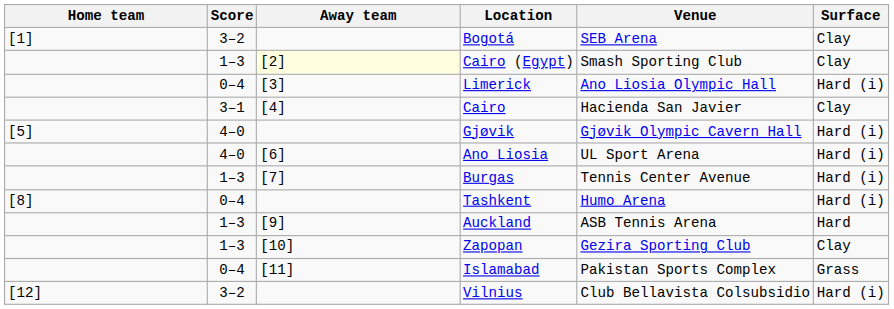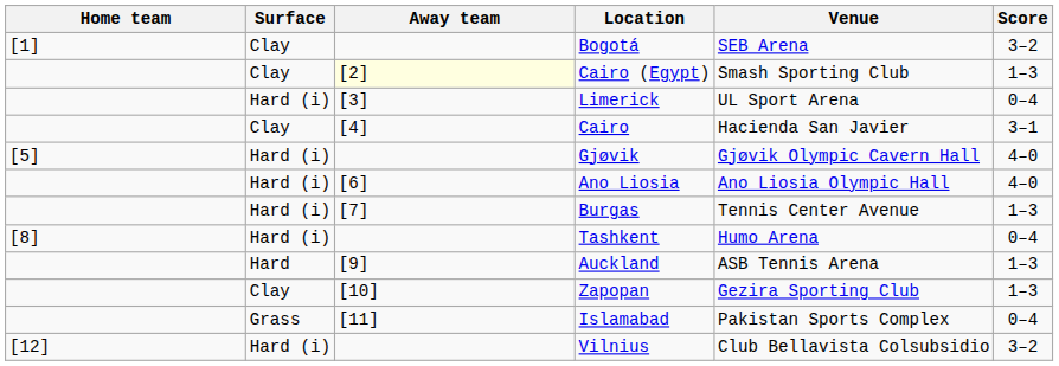columns swapped: Score <-> Surface
Limerick | Venue: Ano Liosia Olympic Hall -> UL Sport Arena
Ano Liosia | Venue: UL Sport Arena -> Ano Liosia Olympic Hall
